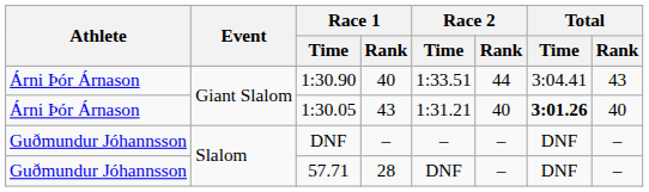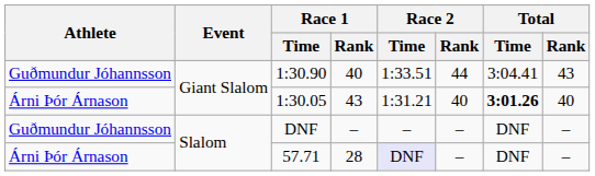1:30.90 | Athlete: Árni Þór Árnason -> Guðmundur Jóhannsson
57.71 | Athlete: Guðmundur Jóhannsson -> Árni Þór Árnason
57.71 | Race 2 / Time: no background -> lavender background
